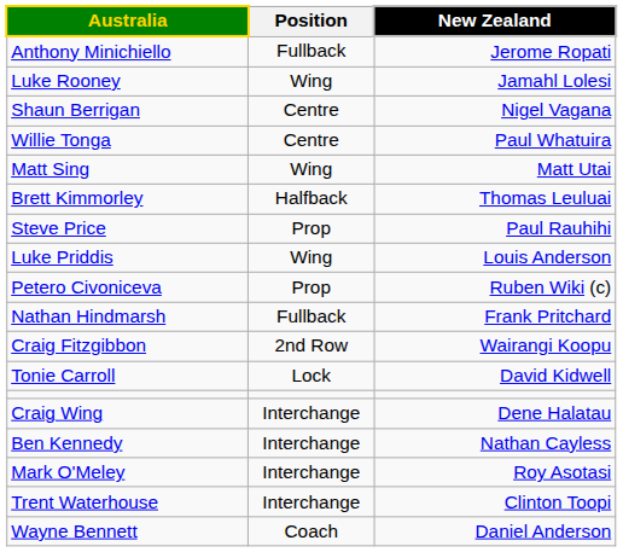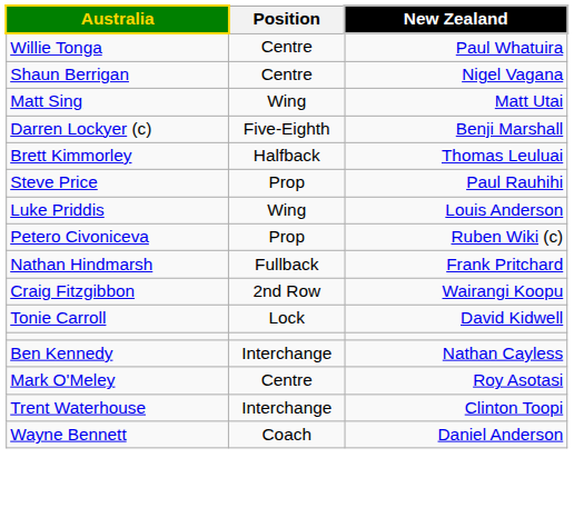- row: Anthony Minichiello | Fullback | Jerome Ropati
- row: Luke Rooney | Wing | Jamahl Lolesi
rows swapped: Shaun Berrigan <-> Willie Tonga
+ row: Darren Lockyer (c) | Five-Eighth | Benji Marshall
- row: Craig Wing | Interchange | Dene Halatau
Mark O'Meley | Position: Interchange -> Centre
